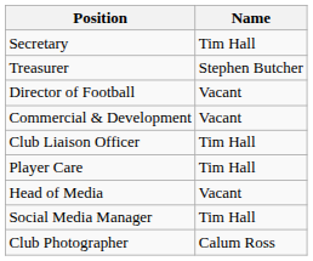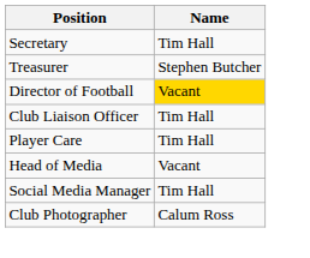Director of Football | Name: no background -> gold background
- row: Commercial & Development | Vacant
